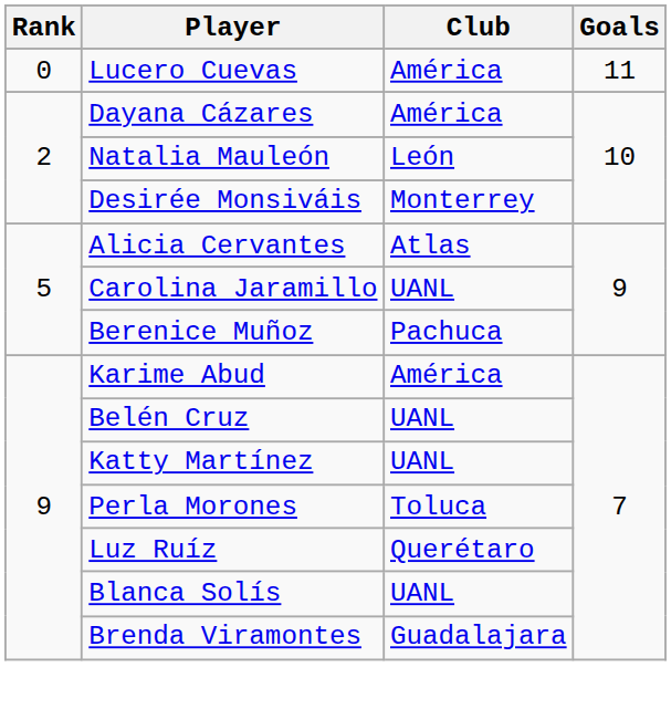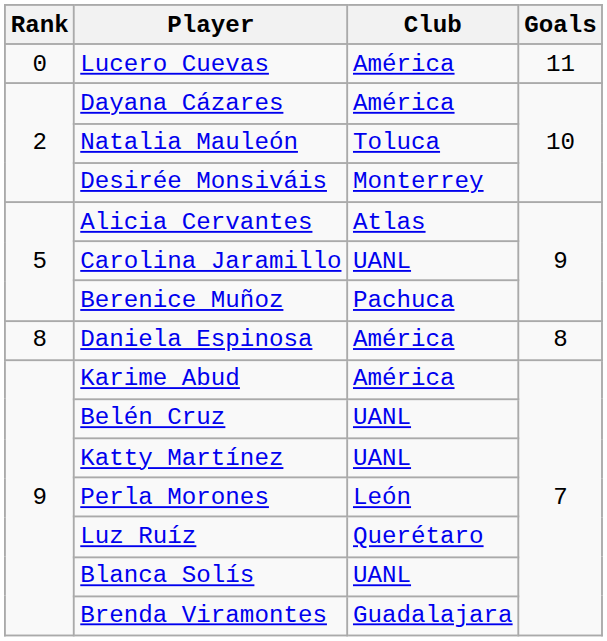Natalia Mauleón | Club: León -> Toluca
+ row: 8 | Daniela Espinosa | América | 8
Perla Morones | Club: Toluca -> León
